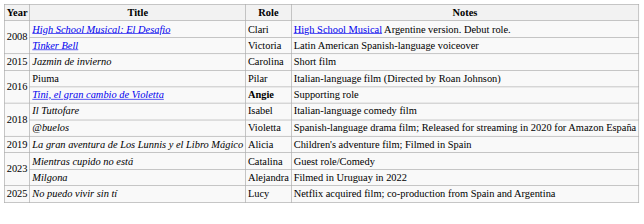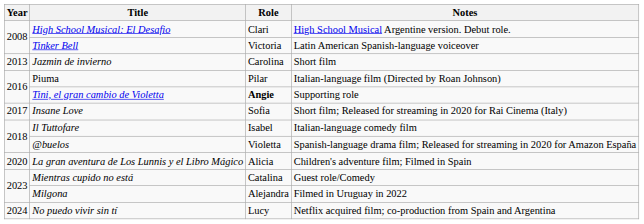Jazmin de invierno | Year: 2015 -> 2013
+ row: 2017 | Insane Love | Sofia | Short film; Released for streaming in 2020 for Rai Cinema (Italy)
La gran aventura de Los Lunnis y el Libro Mágico | Year: 2019 -> 2020
No puedo vivir sin tí | Year: 2025 -> 2024
